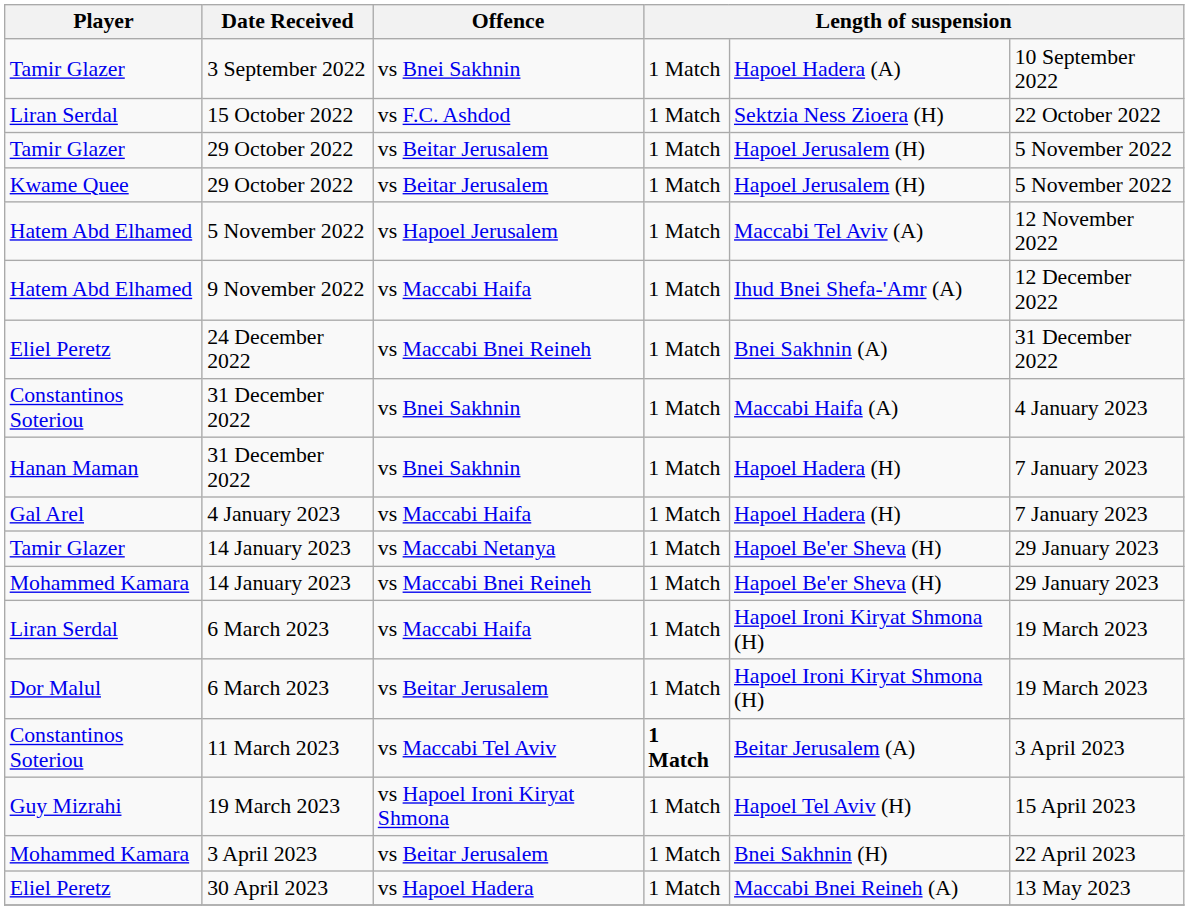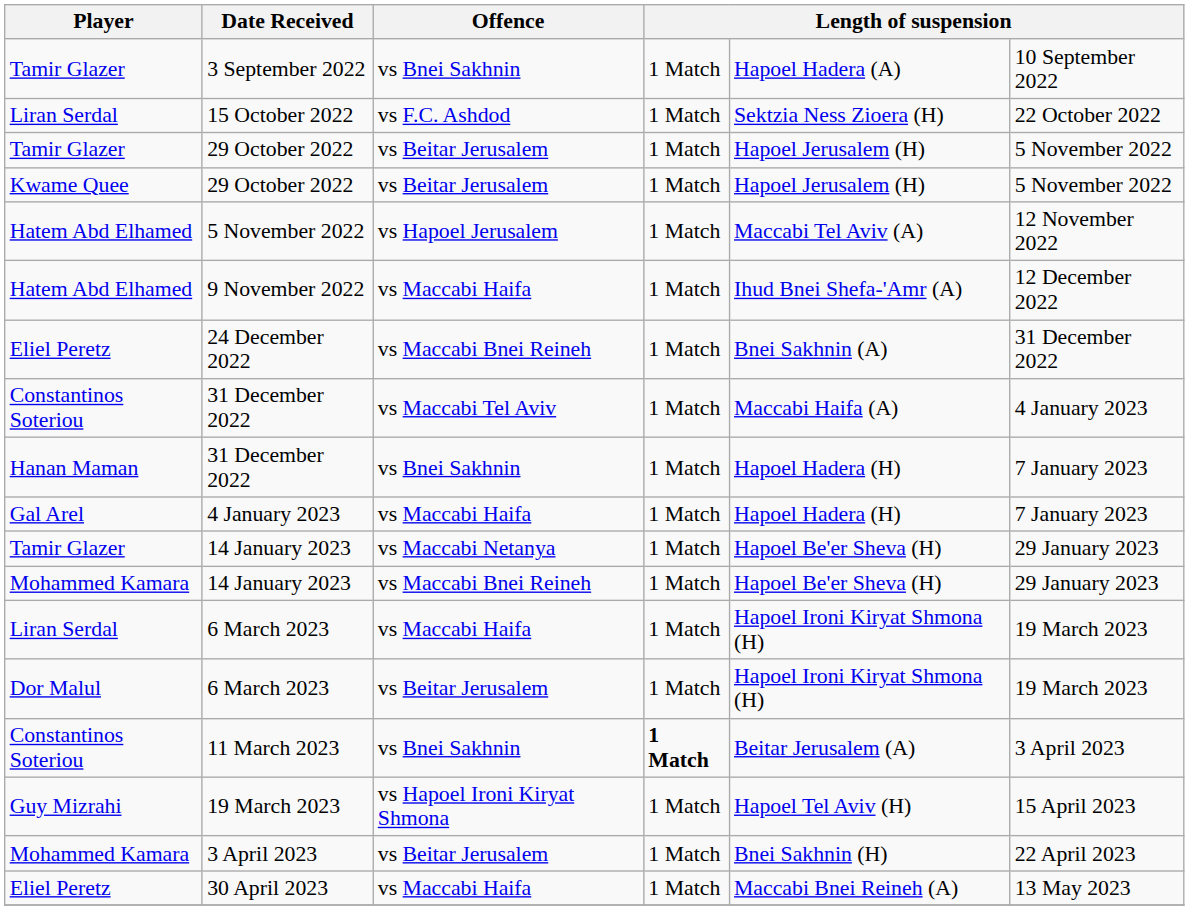Constantinos Soteriou / 31 December 2022 | Offence: vs Bnei Sakhnin -> vs Maccabi Tel Aviv
11 March 2023 | Offence: vs Maccabi Tel Aviv -> vs Bnei Sakhnin
30 April 2023 | Offence: vs Hapoel Hadera -> vs Maccabi Haifa
